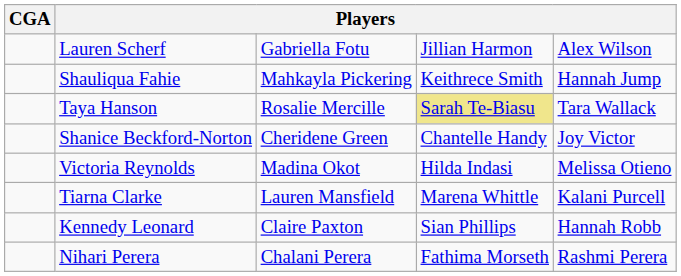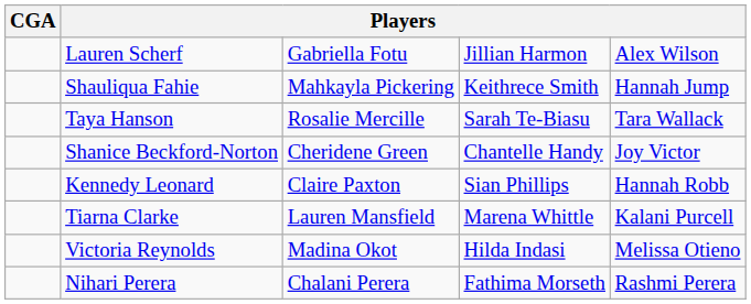Taya Hanson | column 4: khaki background -> no background
rows swapped: Victoria Reynolds <-> Kennedy Leonard
